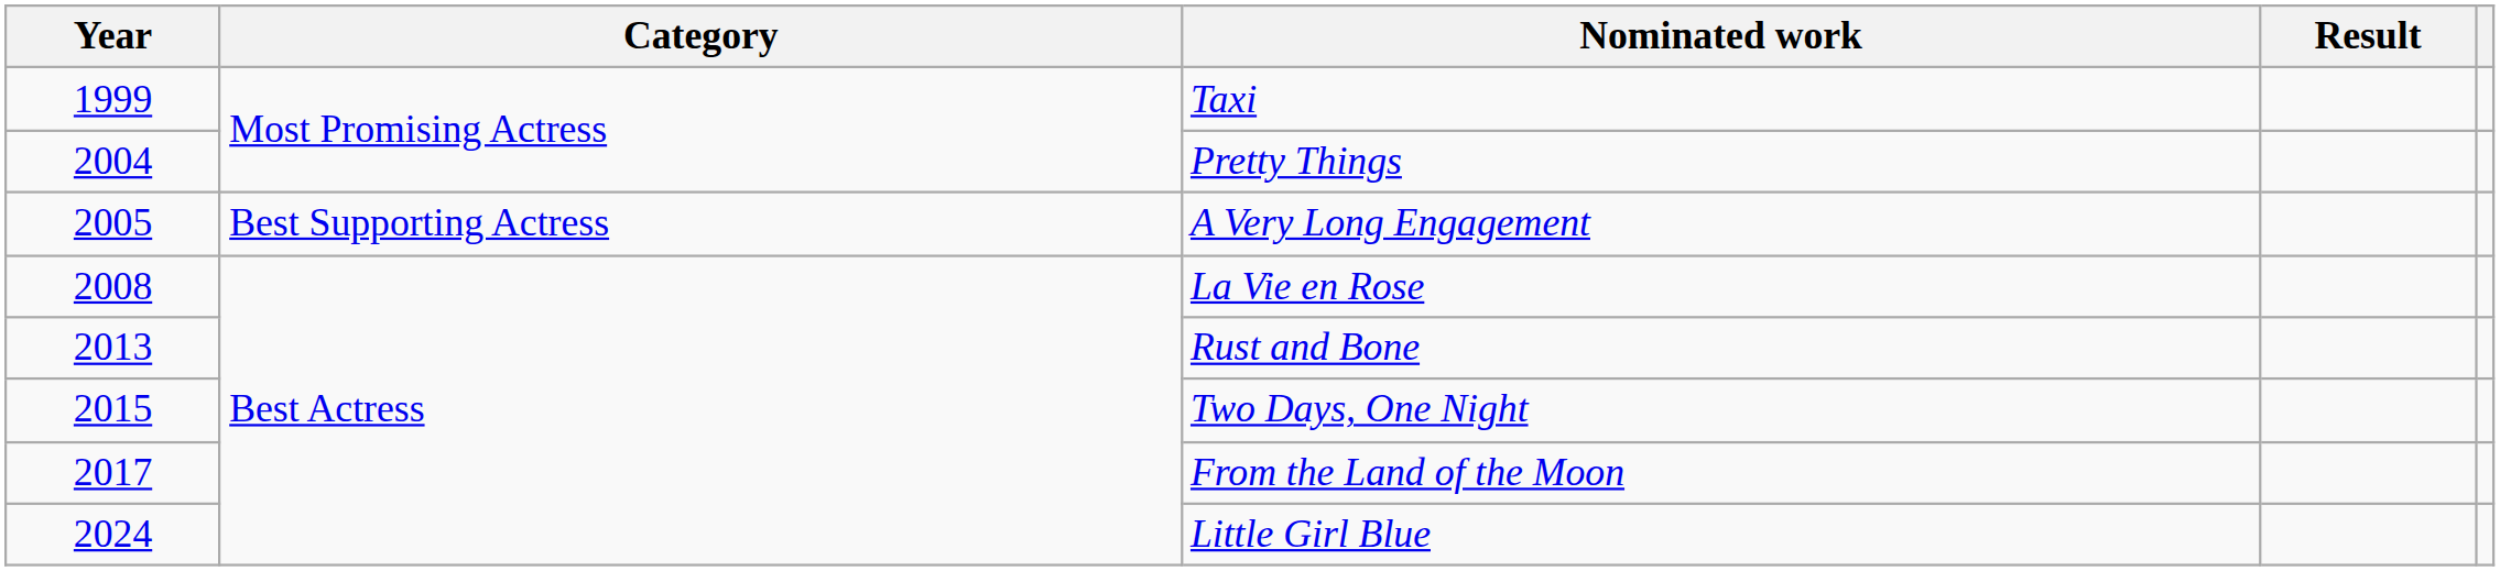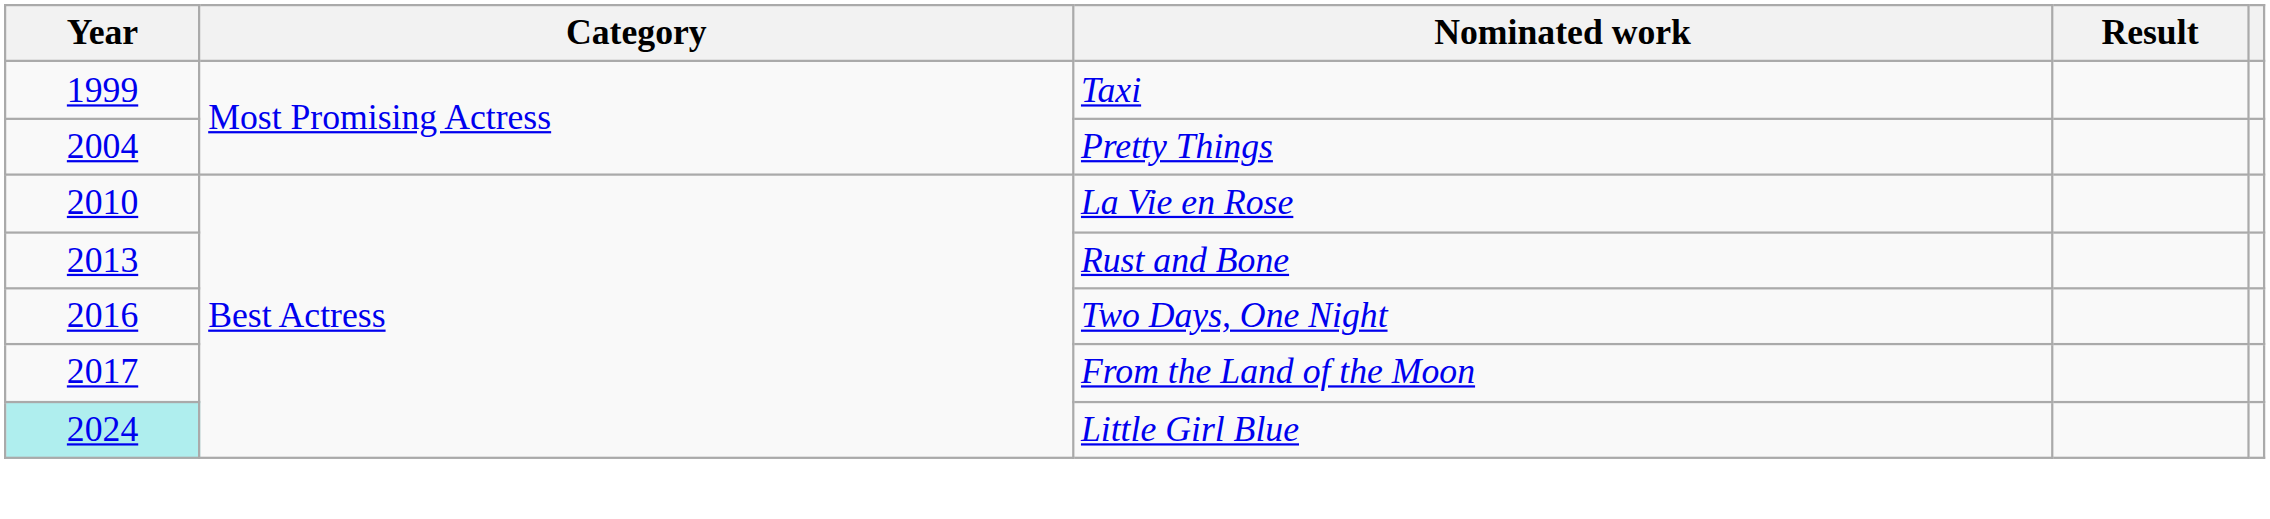- row: 2005 | Best Supporting Actress | A Very Long Engagement
La Vie en Rose | Year: 2008 -> 2010
Two Days, One Night | Year: 2015 -> 2016
Little Girl Blue | Year: no background -> paleturquoise background
